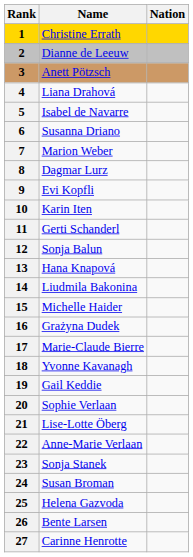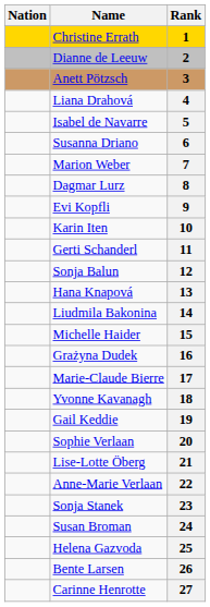columns swapped: Rank <-> Nation
